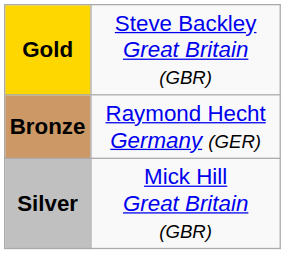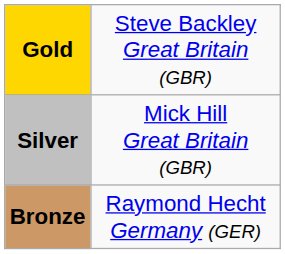rows swapped: Silver <-> Bronze
